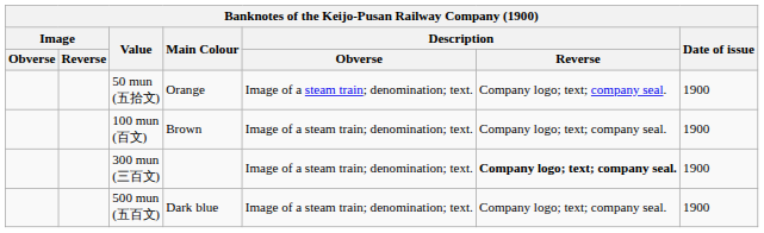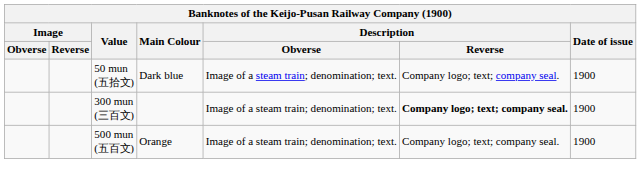50 mun (五拾文) | Main Colour: Orange -> Dark blue
- row: 100 mun (百文) | Brown | Image of a steam train; denomination; text. | Company logo; text; company seal. | 1900
500 mun (五百文) | Main Colour: Dark blue -> Orange
